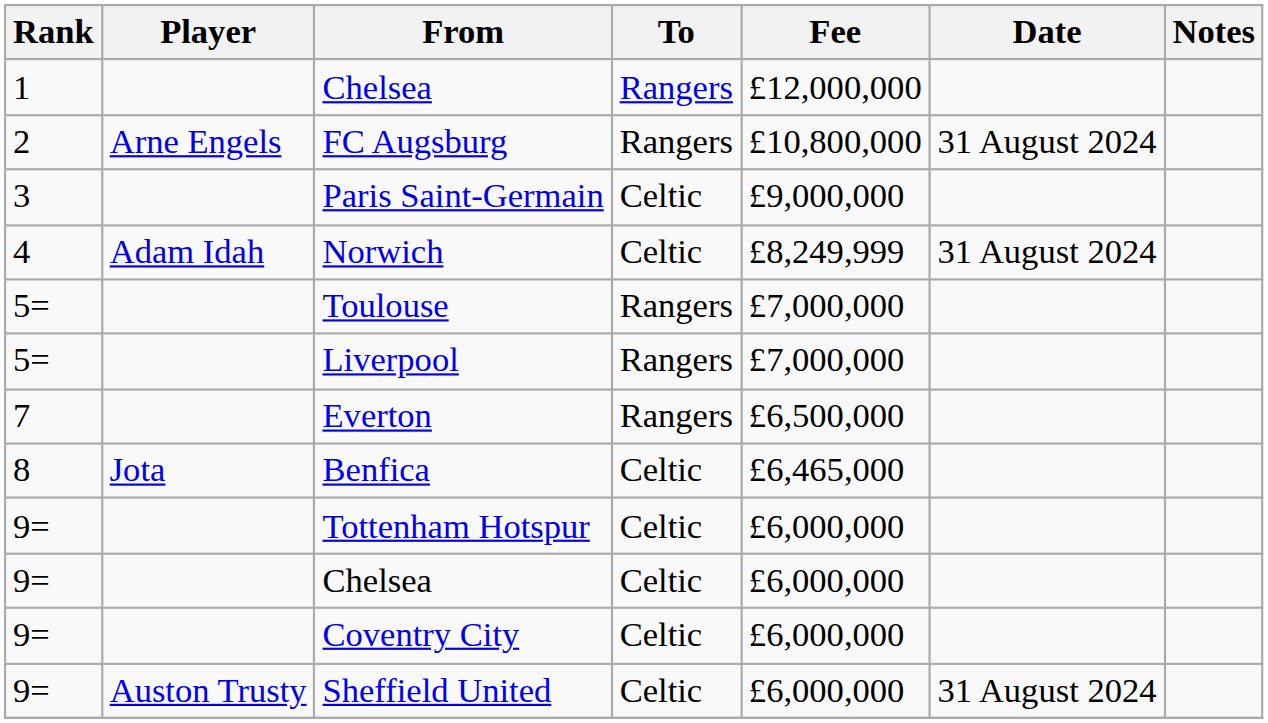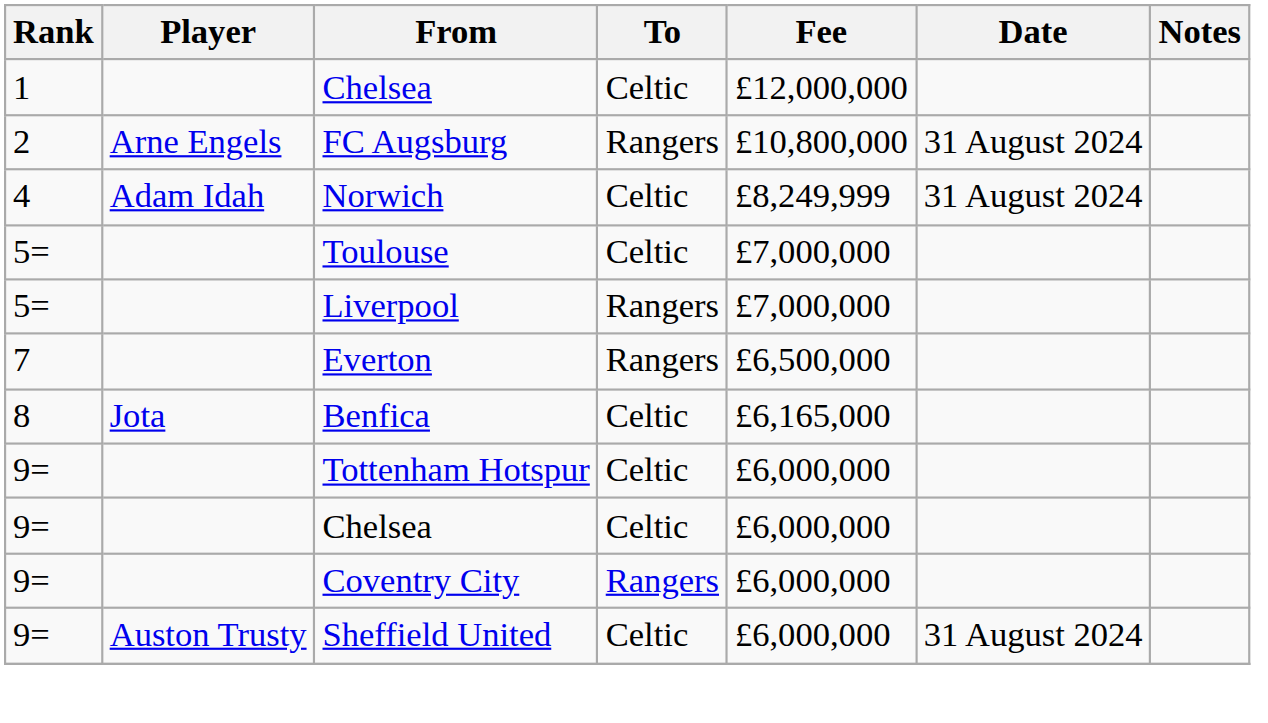1 / Chelsea | To: Rangers -> Celtic
- row: 3 | Paris Saint-Germain | Celtic | £9,000,000
Toulouse | To: Rangers -> Celtic
Benfica | Fee: £6,465,000 -> £6,165,000
Coventry City | To: Celtic -> Rangers
